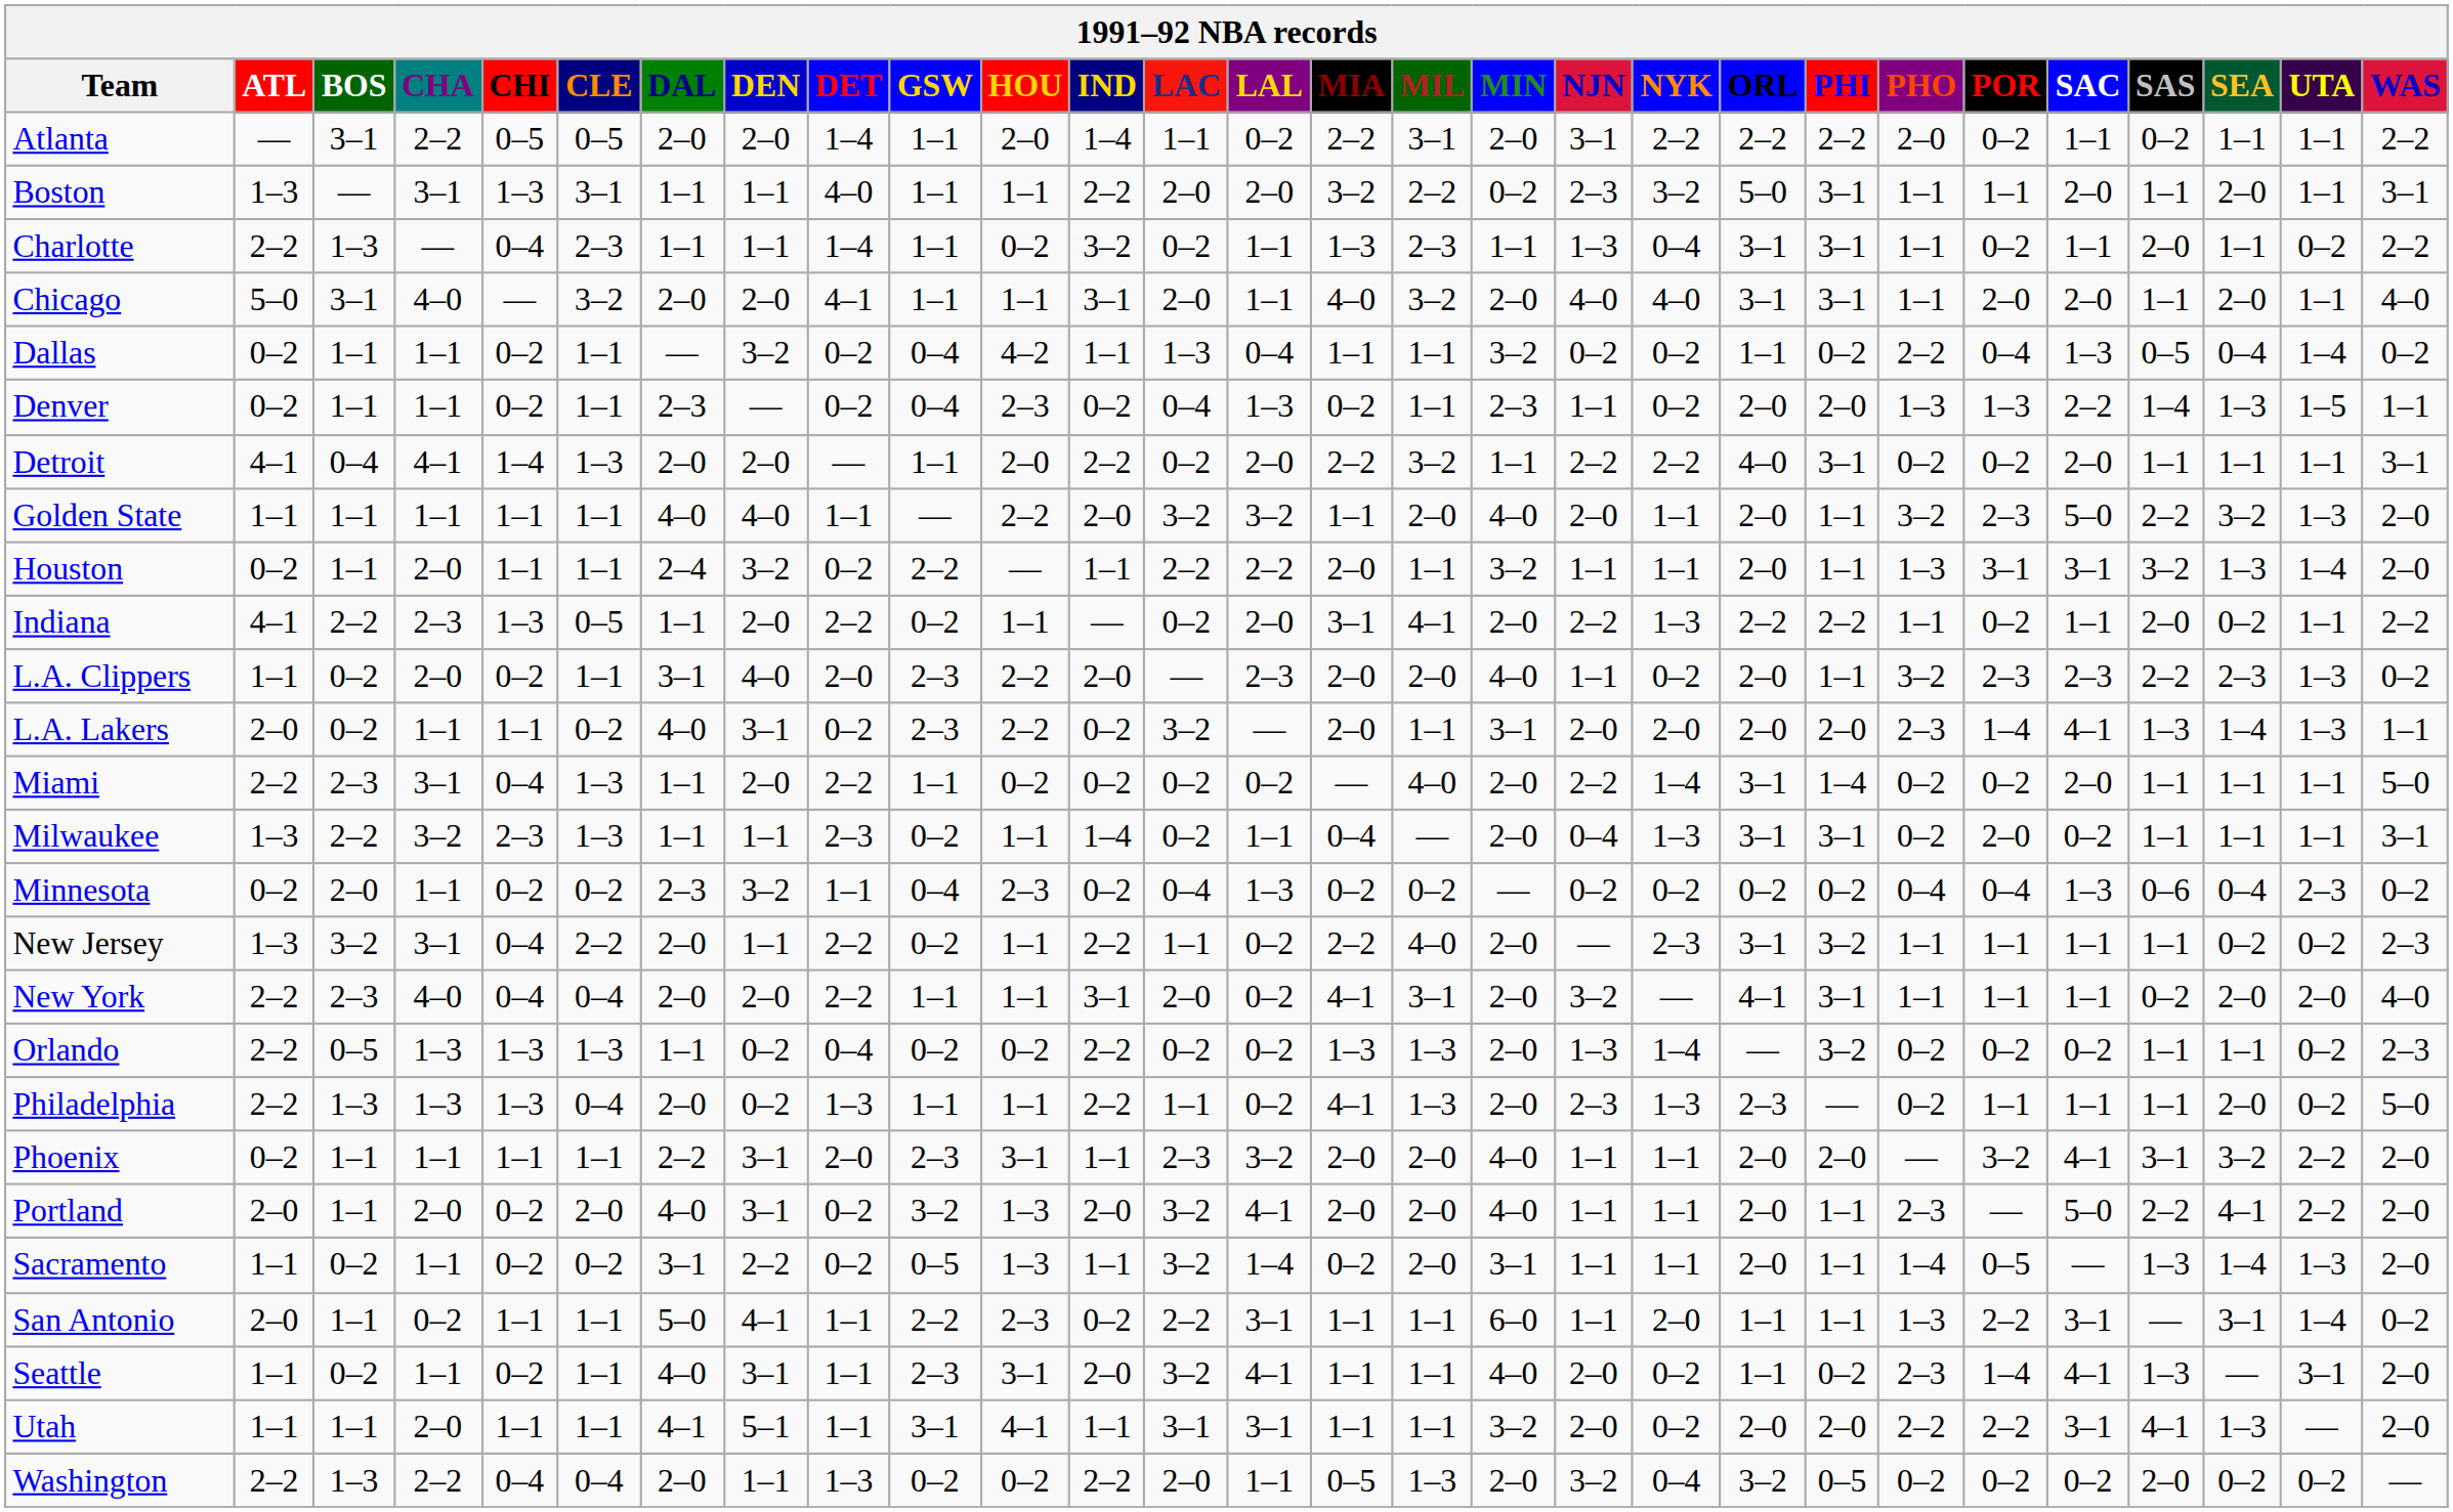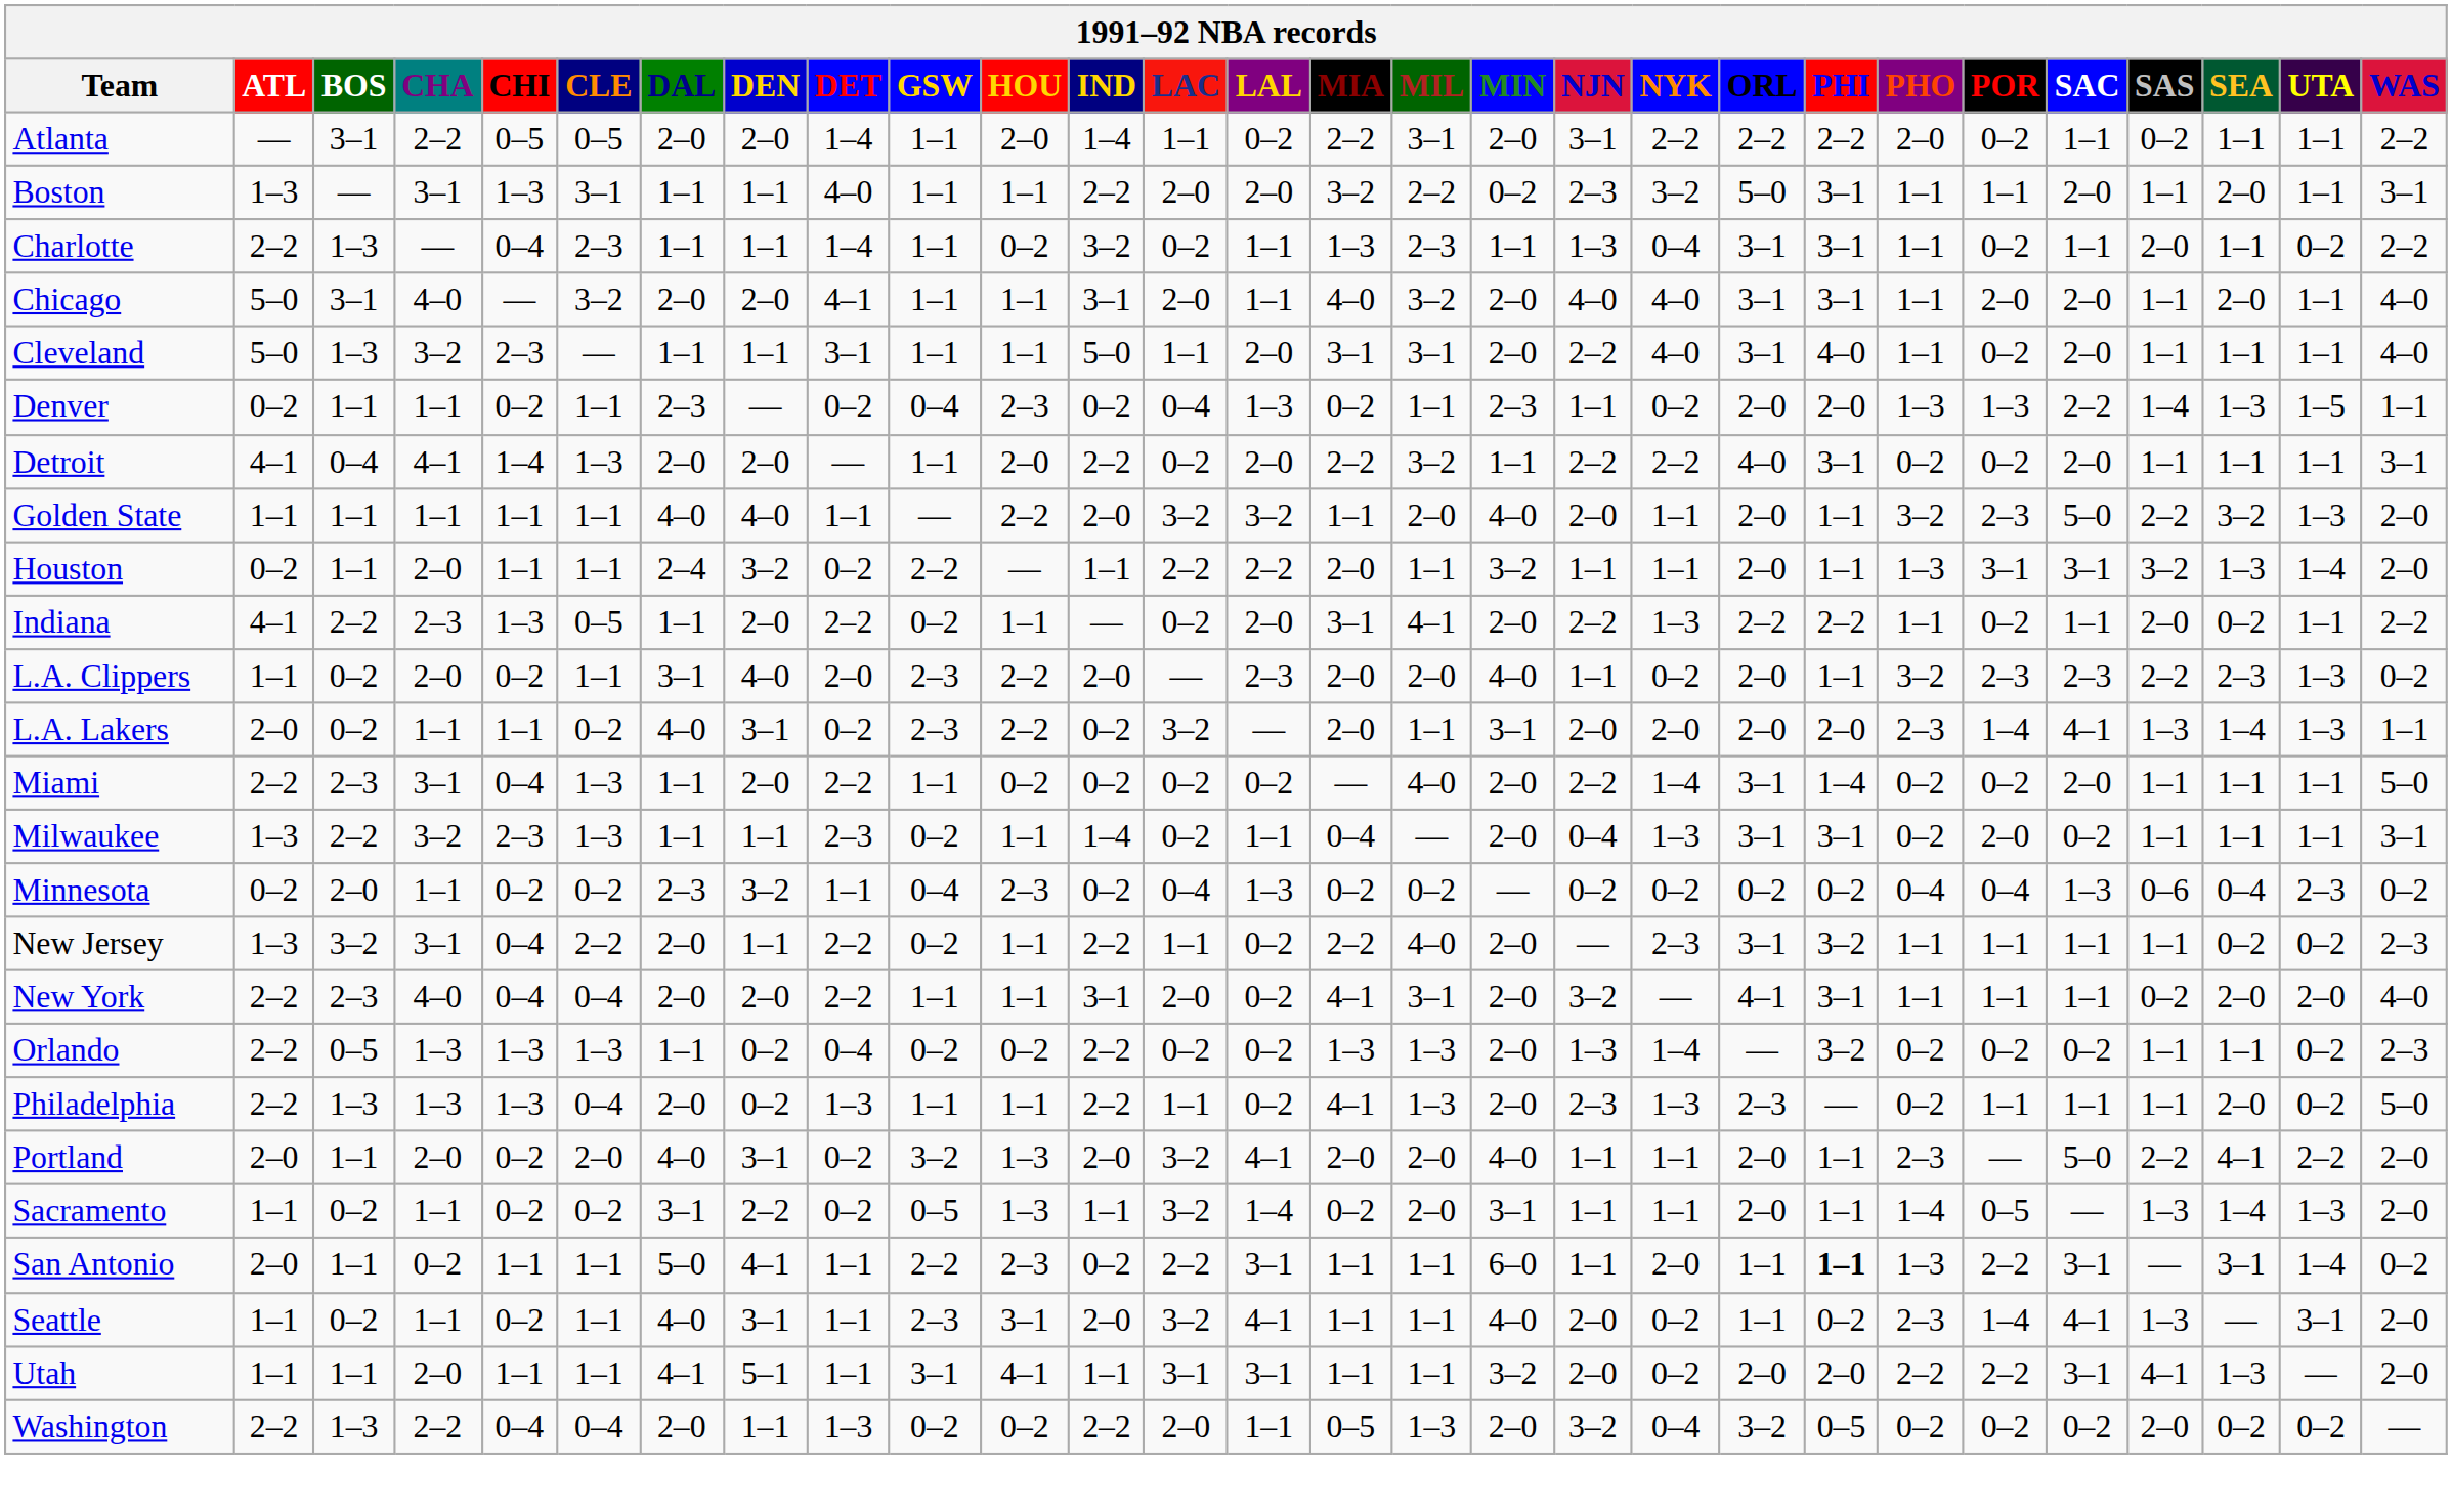+ row: Cleveland | 5–0 | 1–3 | 3–2 | 2–3 | — | 1–1 | 1–1 | 3–1 | 1–1 | 1–1 | 5–0 | 1–1 | 2–0 | 3–1 | 3–1 | 2–0 | 2–2 | 4–0 | 3–1 | 4–0 | 1–1 | 0–2 | 2–0 | 1–1 | 1–1 | 1–1 | 4–0
- row: Dallas | 0–2 | 1–1 | 1–1 | 0–2 | 1–1 | — | 3–2 | 0–2 | 0–4 | 4–2 | 1–1 | 1–3 | 0–4 | 1–1 | 1–1 | 3–2 | 0–2 | 0–2 | 1–1 | 0–2 | 2–2 | 0–4 | 1–3 | 0–5 | 0–4 | 1–4 | 0–2
- row: Phoenix | 0–2 | 1–1 | 1–1 | 1–1 | 1–1 | 2–2 | 3–1 | 2–0 | 2–3 | 3–1 | 1–1 | 2–3 | 3–2 | 2–0 | 2–0 | 4–0 | 1–1 | 1–1 | 2–0 | 2–0 | — | 3–2 | 4–1 | 3–1 | 3–2 | 2–2 | 2–0
San Antonio | PHI: normal -> bold
